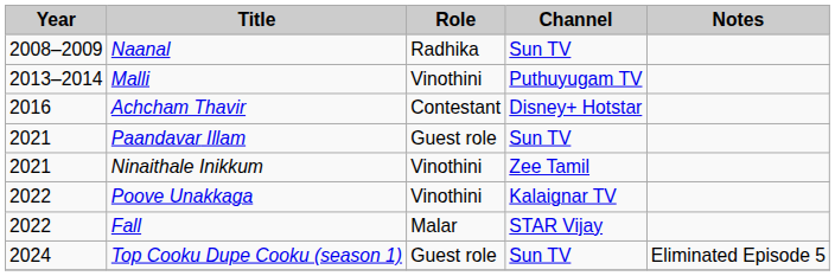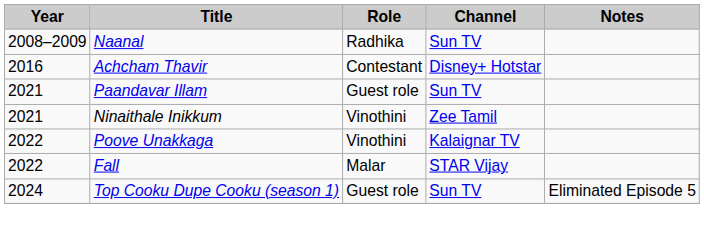- row: 2013–2014 | Malli | Vinothini | Puthuyugam TV
